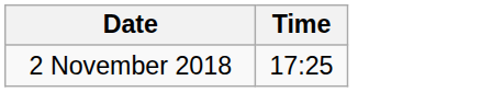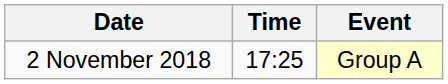+ column: Event | Group A
